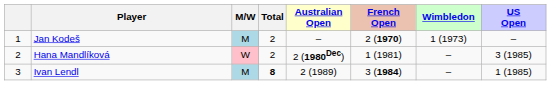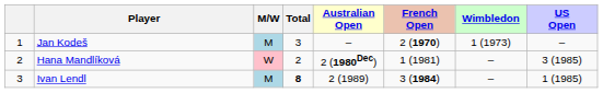Jan Kodeš | Total: 2 -> 3
